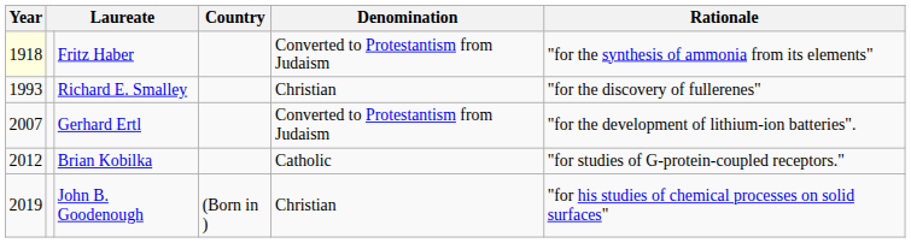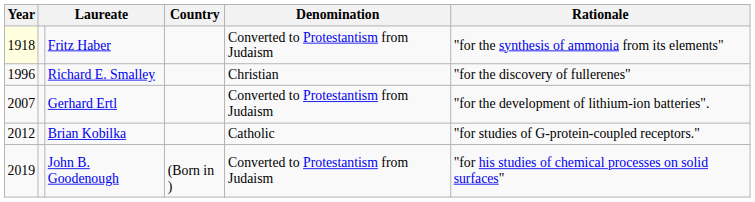Richard E. Smalley | Year: 1993 -> 1996
John B. Goodenough | Denomination: Christian -> Converted to Protestantism from Judaism
